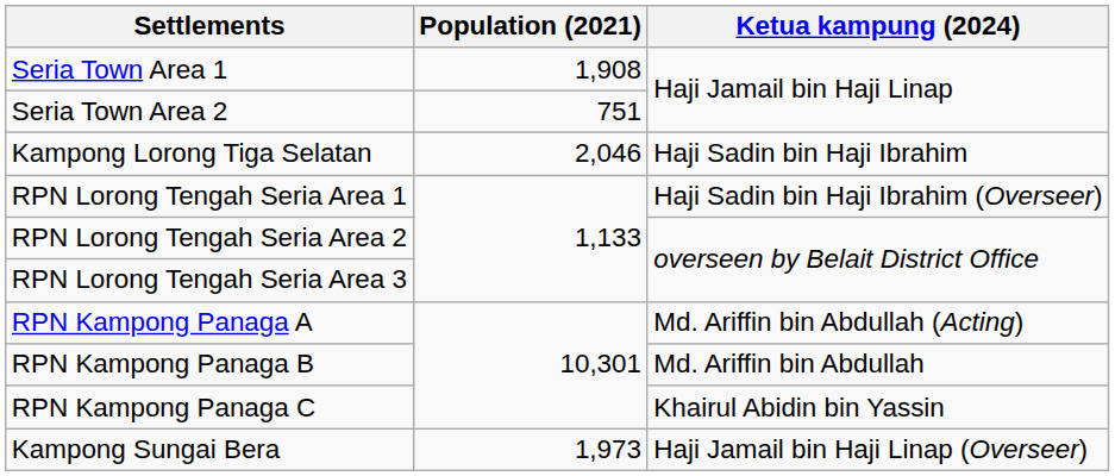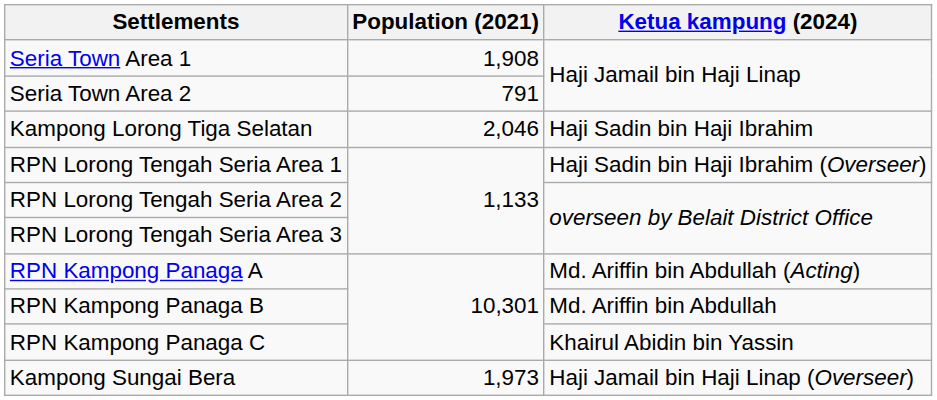Seria Town Area 2 | Population (2021): 751 -> 791
